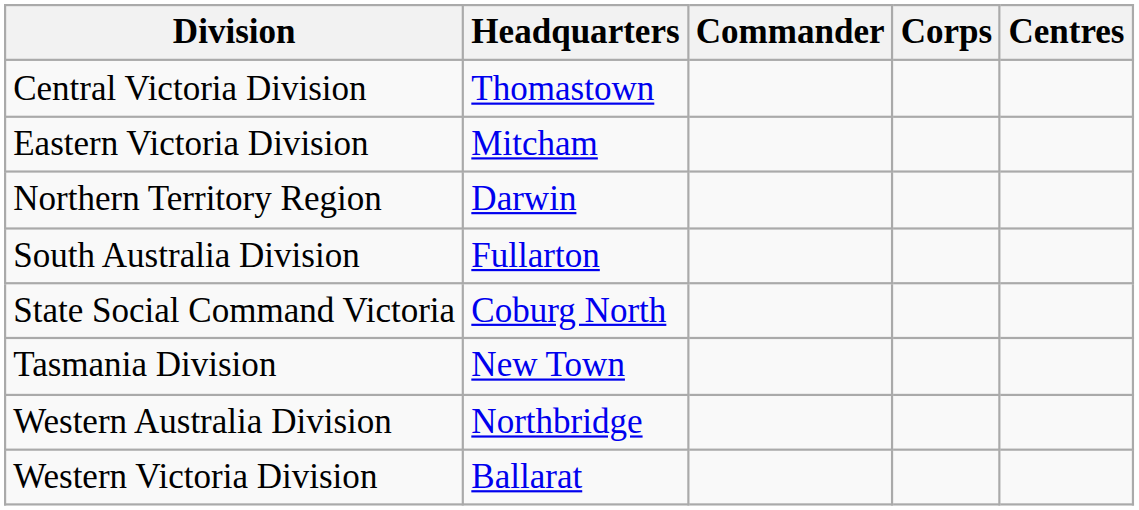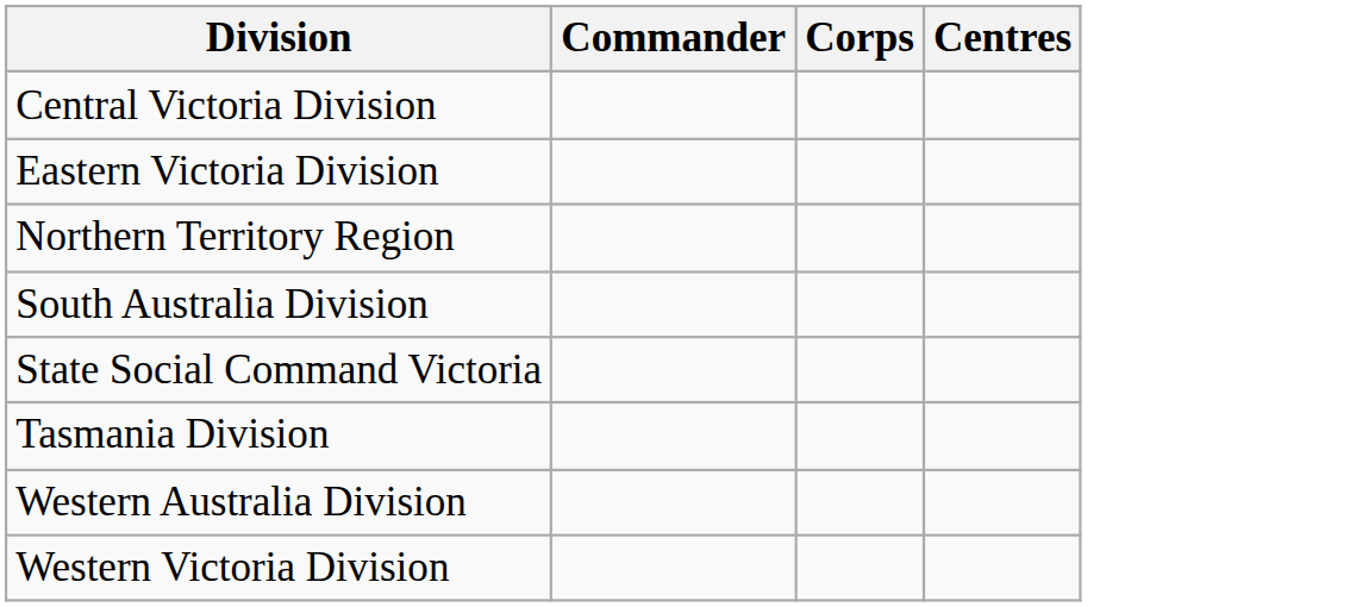- column: Headquarters | Thomastown | Mitcham | Darwin | Fullarton | Coburg North | New Town | Northbridge | Ballarat
